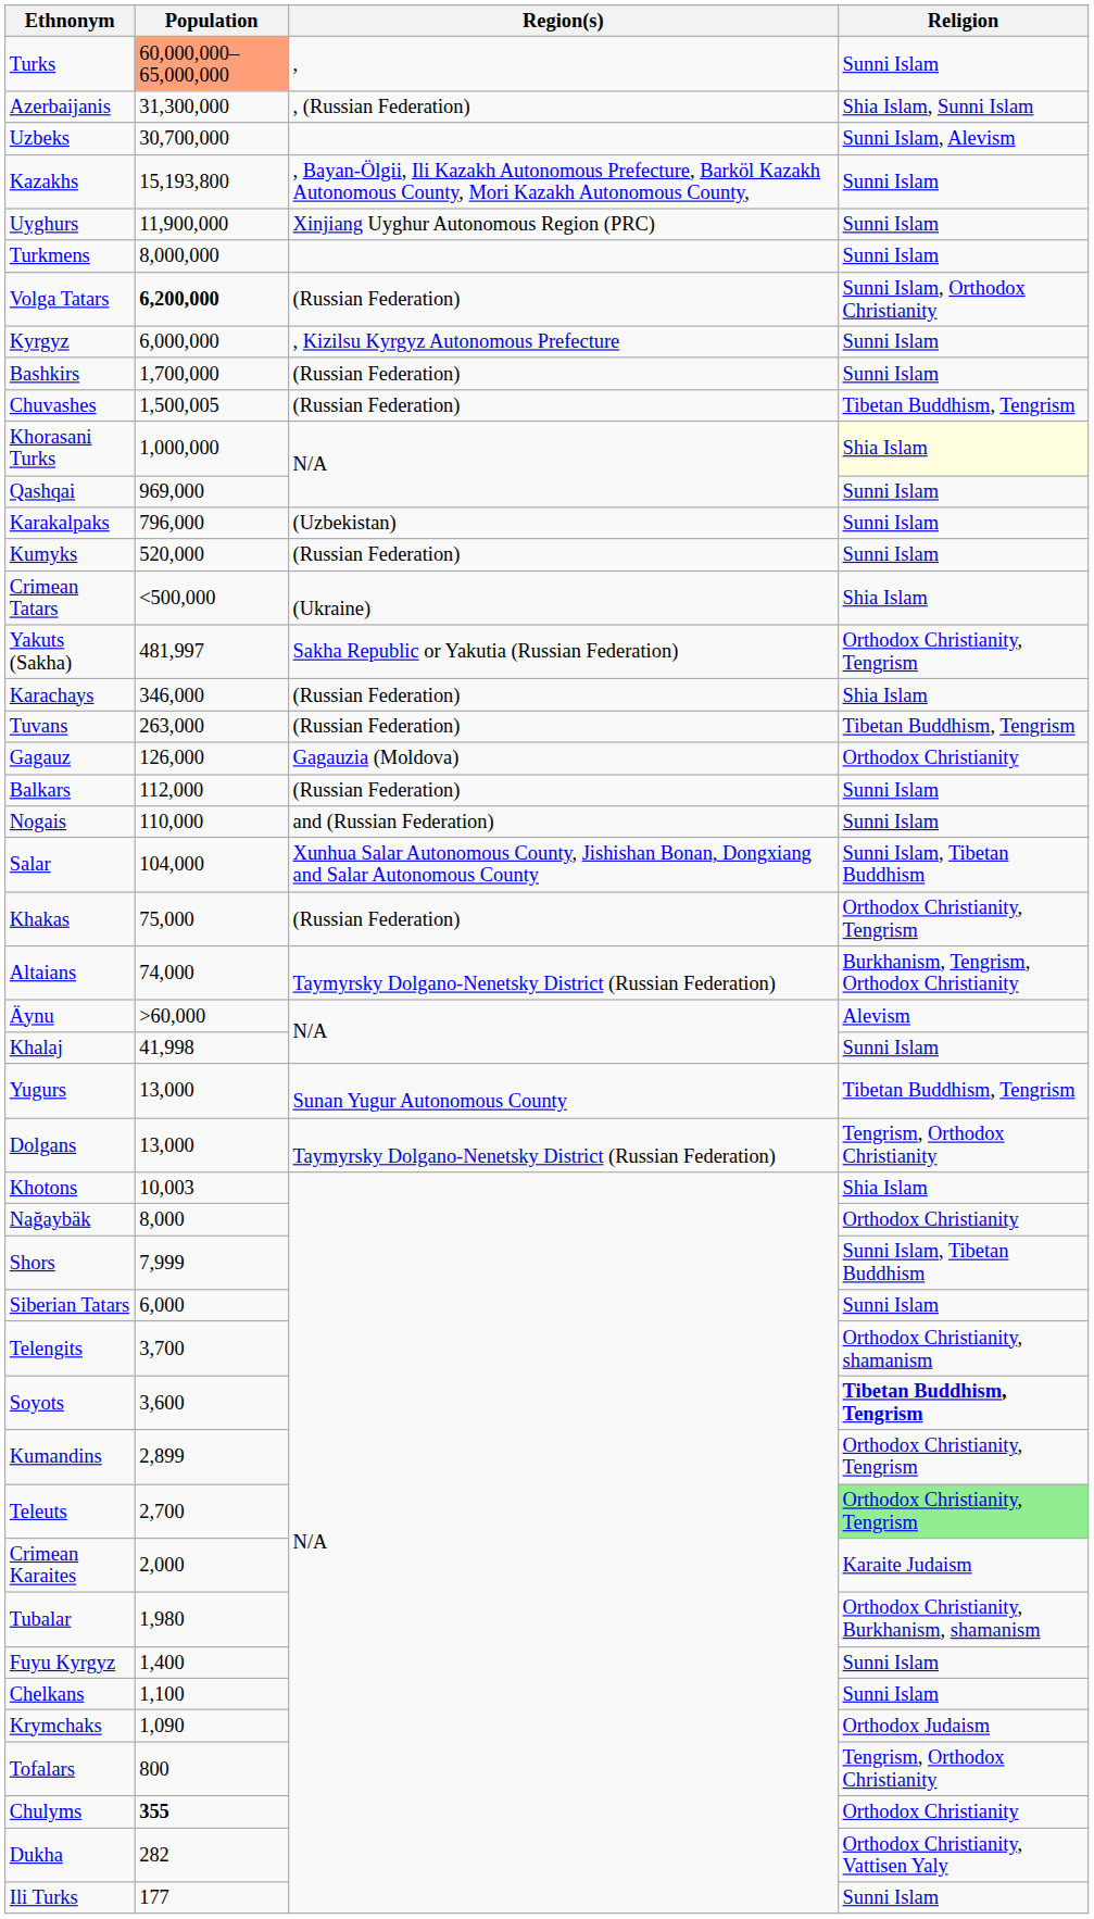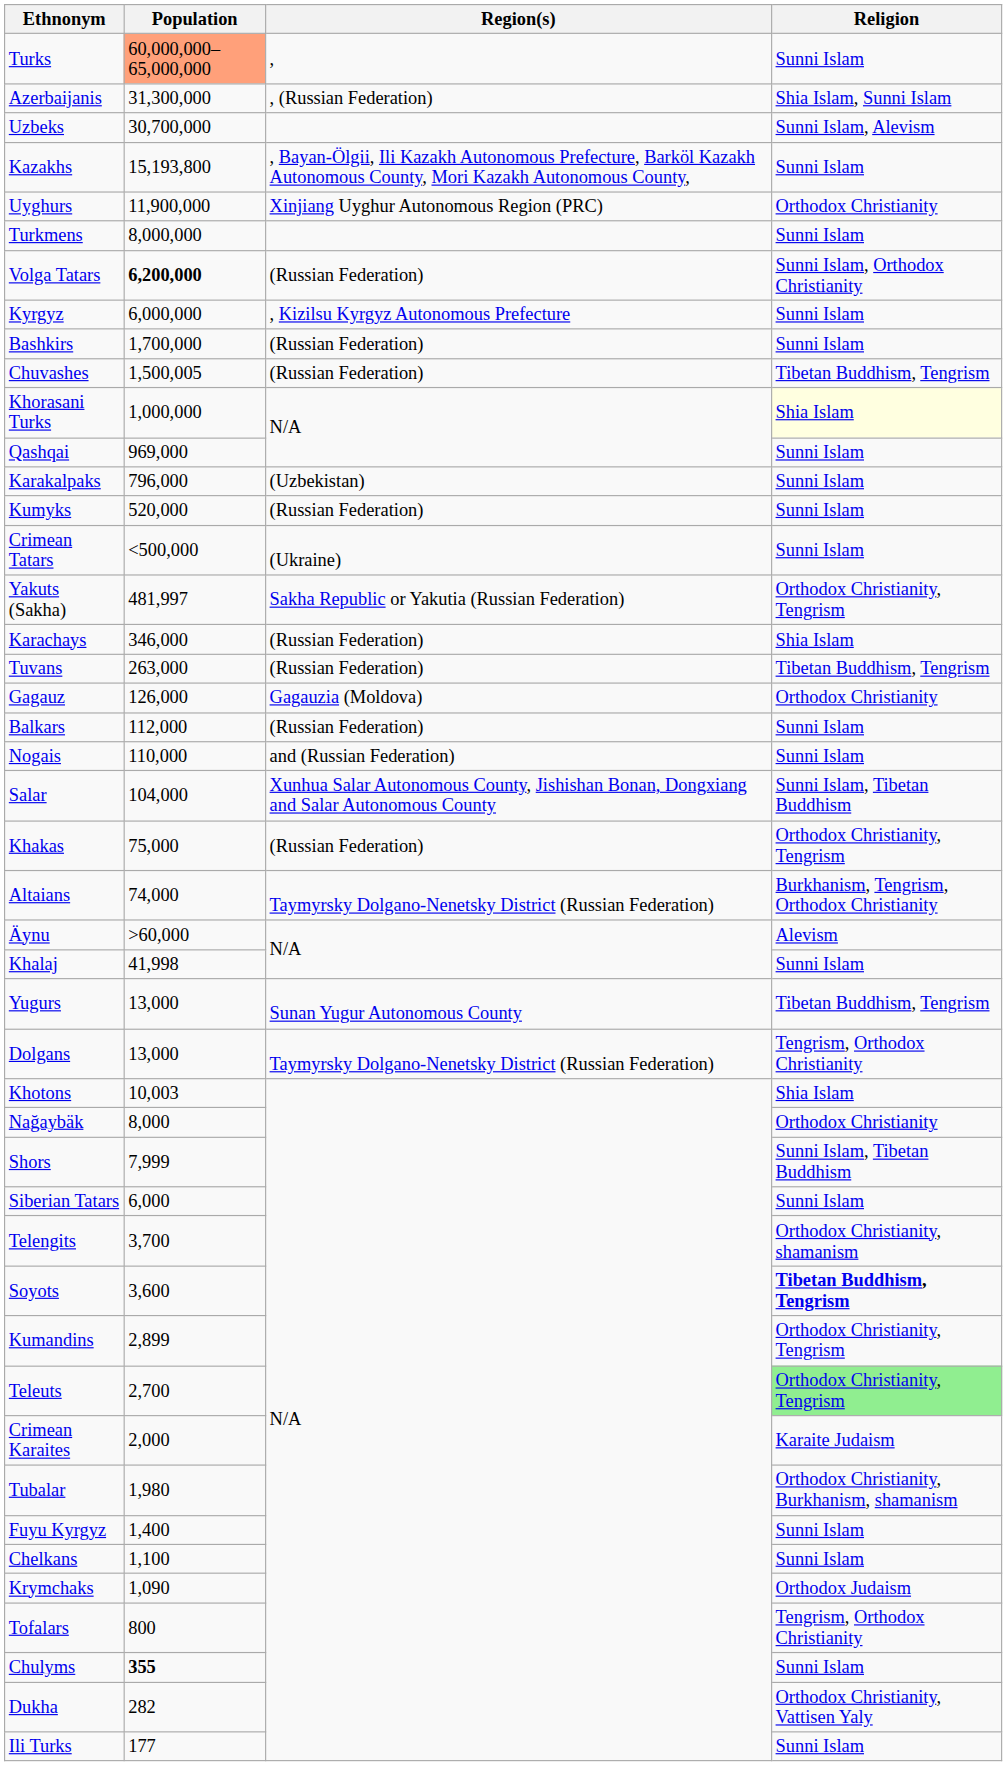Uyghurs | Religion: Sunni Islam -> Orthodox Christianity
Crimean Tatars | Religion: Shia Islam -> Sunni Islam
Chulyms | Religion: Orthodox Christianity -> Sunni Islam
